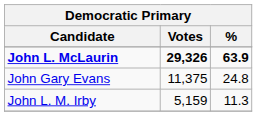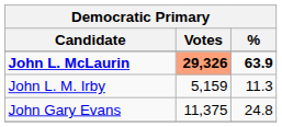John L. McLaurin | Votes: no background -> lightsalmon background
rows swapped: John Gary Evans <-> John L. M. Irby
